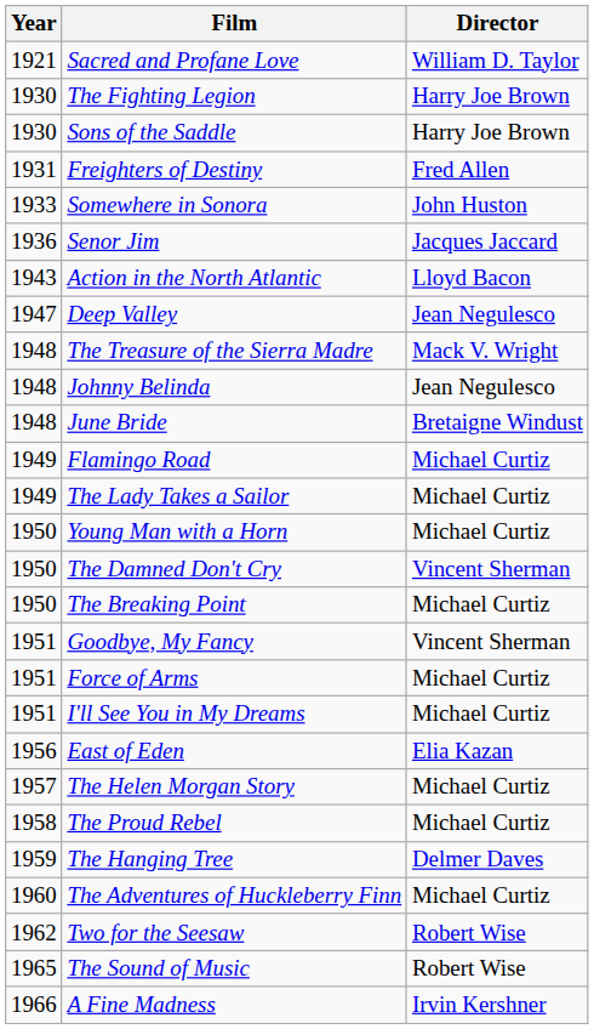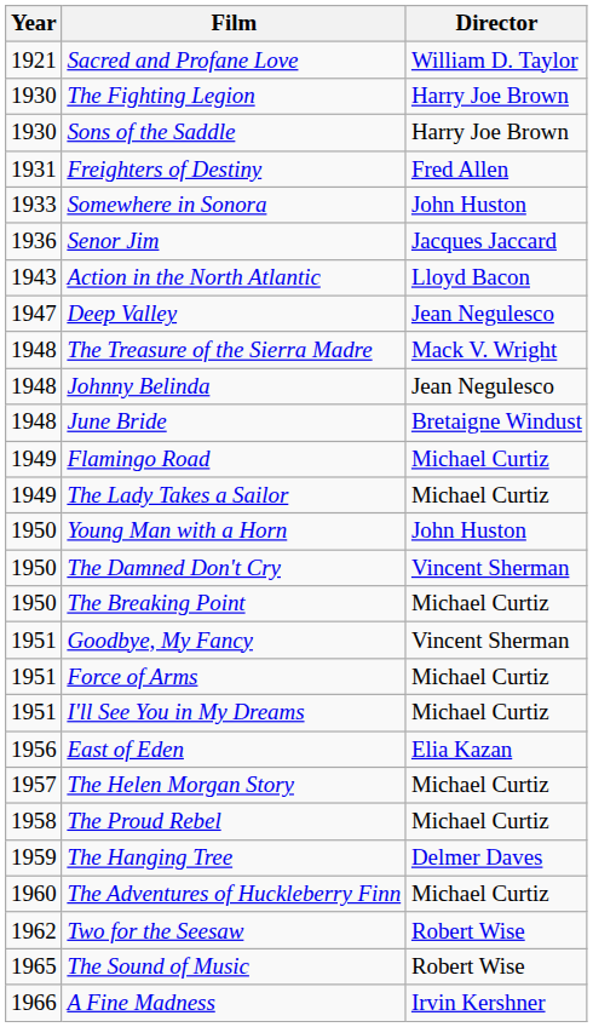Young Man with a Horn | Director: Michael Curtiz -> John Huston
